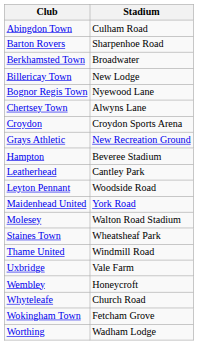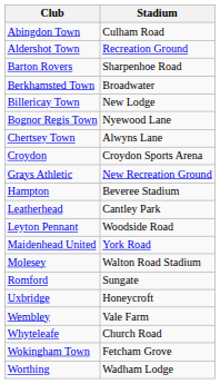+ row: Aldershot Town | Recreation Ground
+ row: Romford | Sungate
- row: Staines Town | Wheatsheaf Park
- row: Thame United | Windmill Road
Uxbridge | Stadium: Vale Farm -> Honeycroft
Wembley | Stadium: Honeycroft -> Vale Farm
